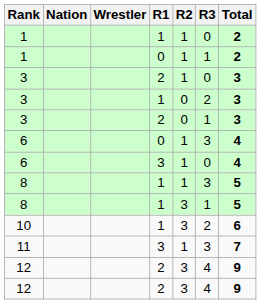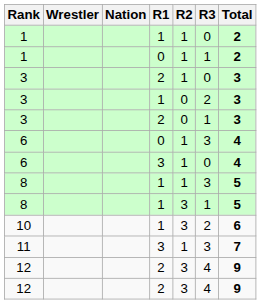columns swapped: Wrestler <-> Nation
